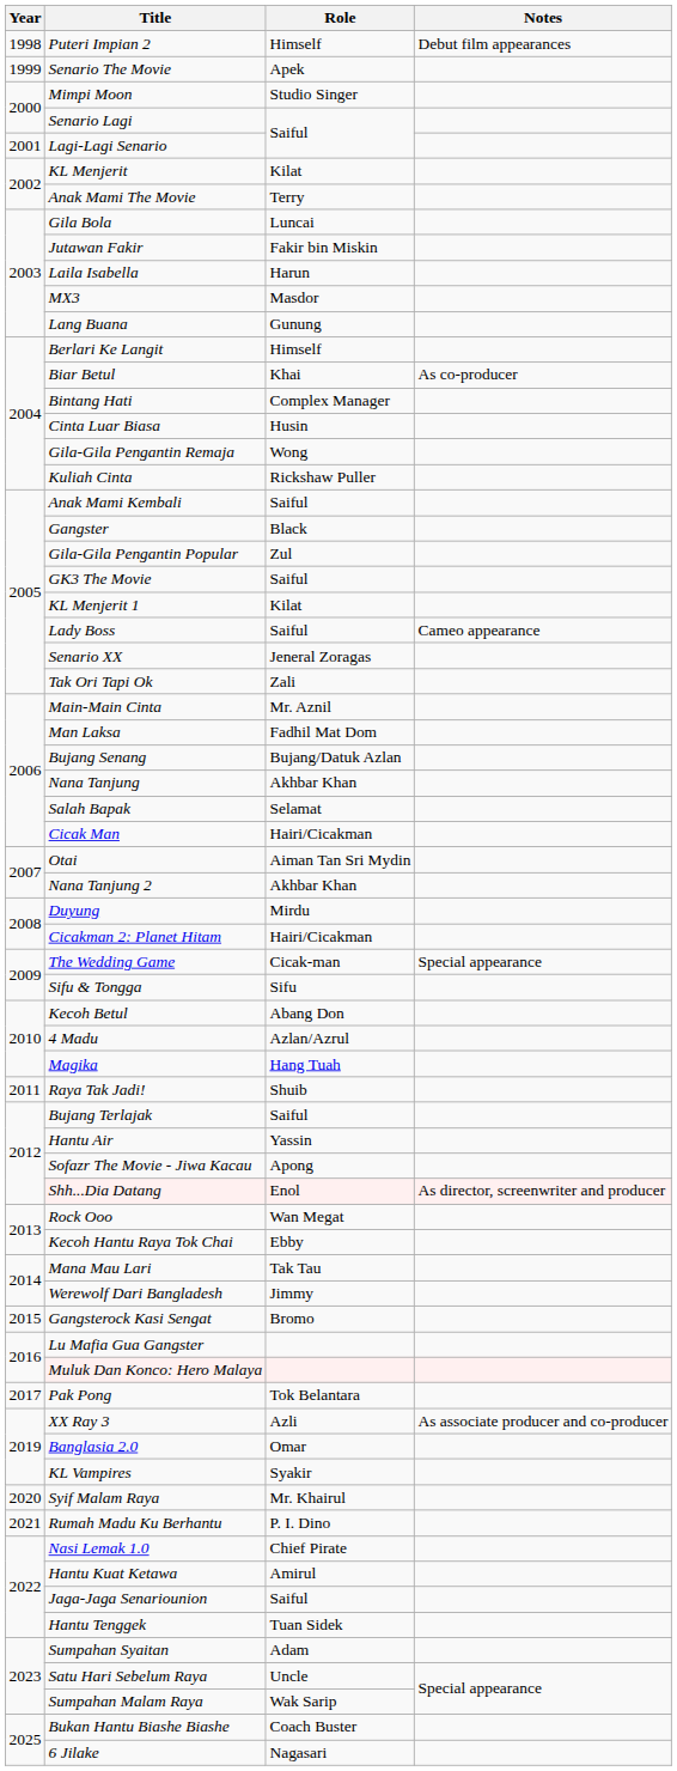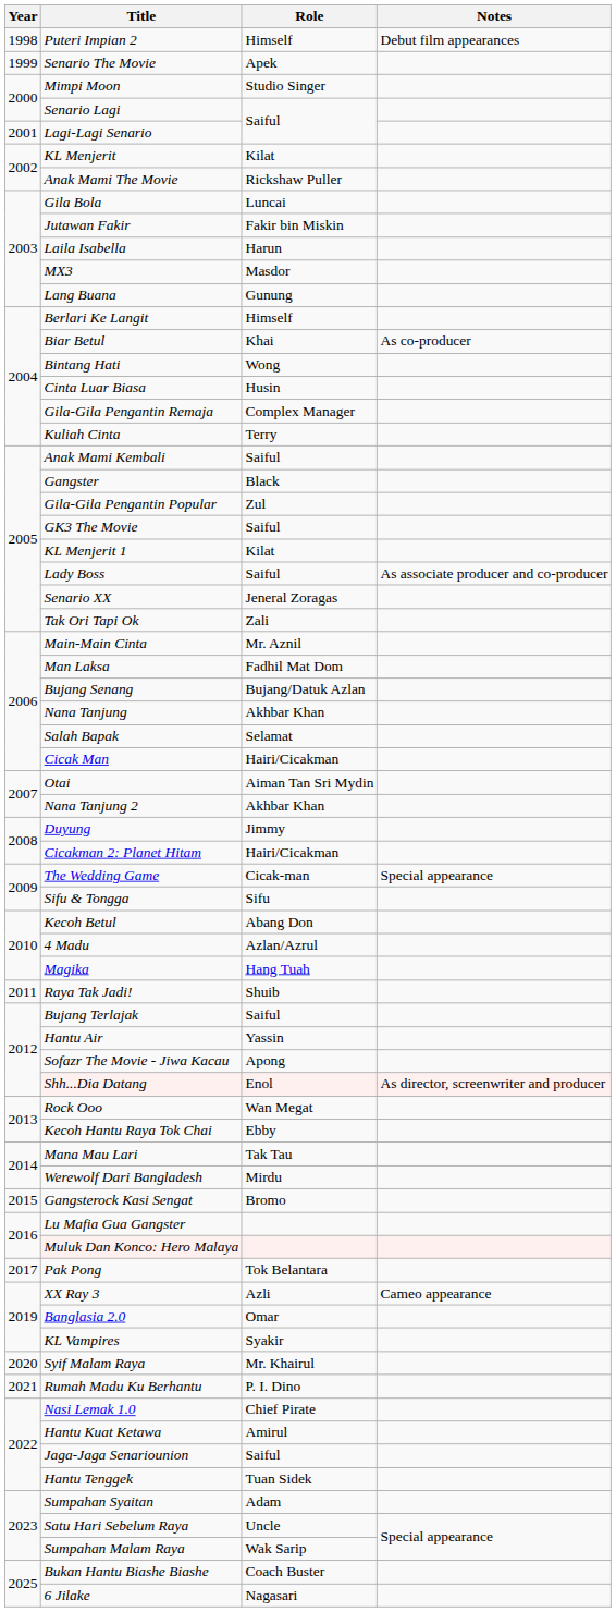Anak Mami The Movie | Role: Terry -> Rickshaw Puller
Bintang Hati | Role: Complex Manager -> Wong
Gila-Gila Pengantin Remaja | Role: Wong -> Complex Manager
Kuliah Cinta | Role: Rickshaw Puller -> Terry
Lady Boss | Notes: Cameo appearance -> As associate producer and co-producer
Duyung | Role: Mirdu -> Jimmy
Werewolf Dari Bangladesh | Role: Jimmy -> Mirdu
XX Ray 3 | Notes: As associate producer and co-producer -> Cameo appearance
